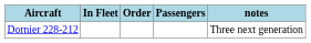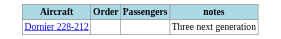- column: In Fleet
